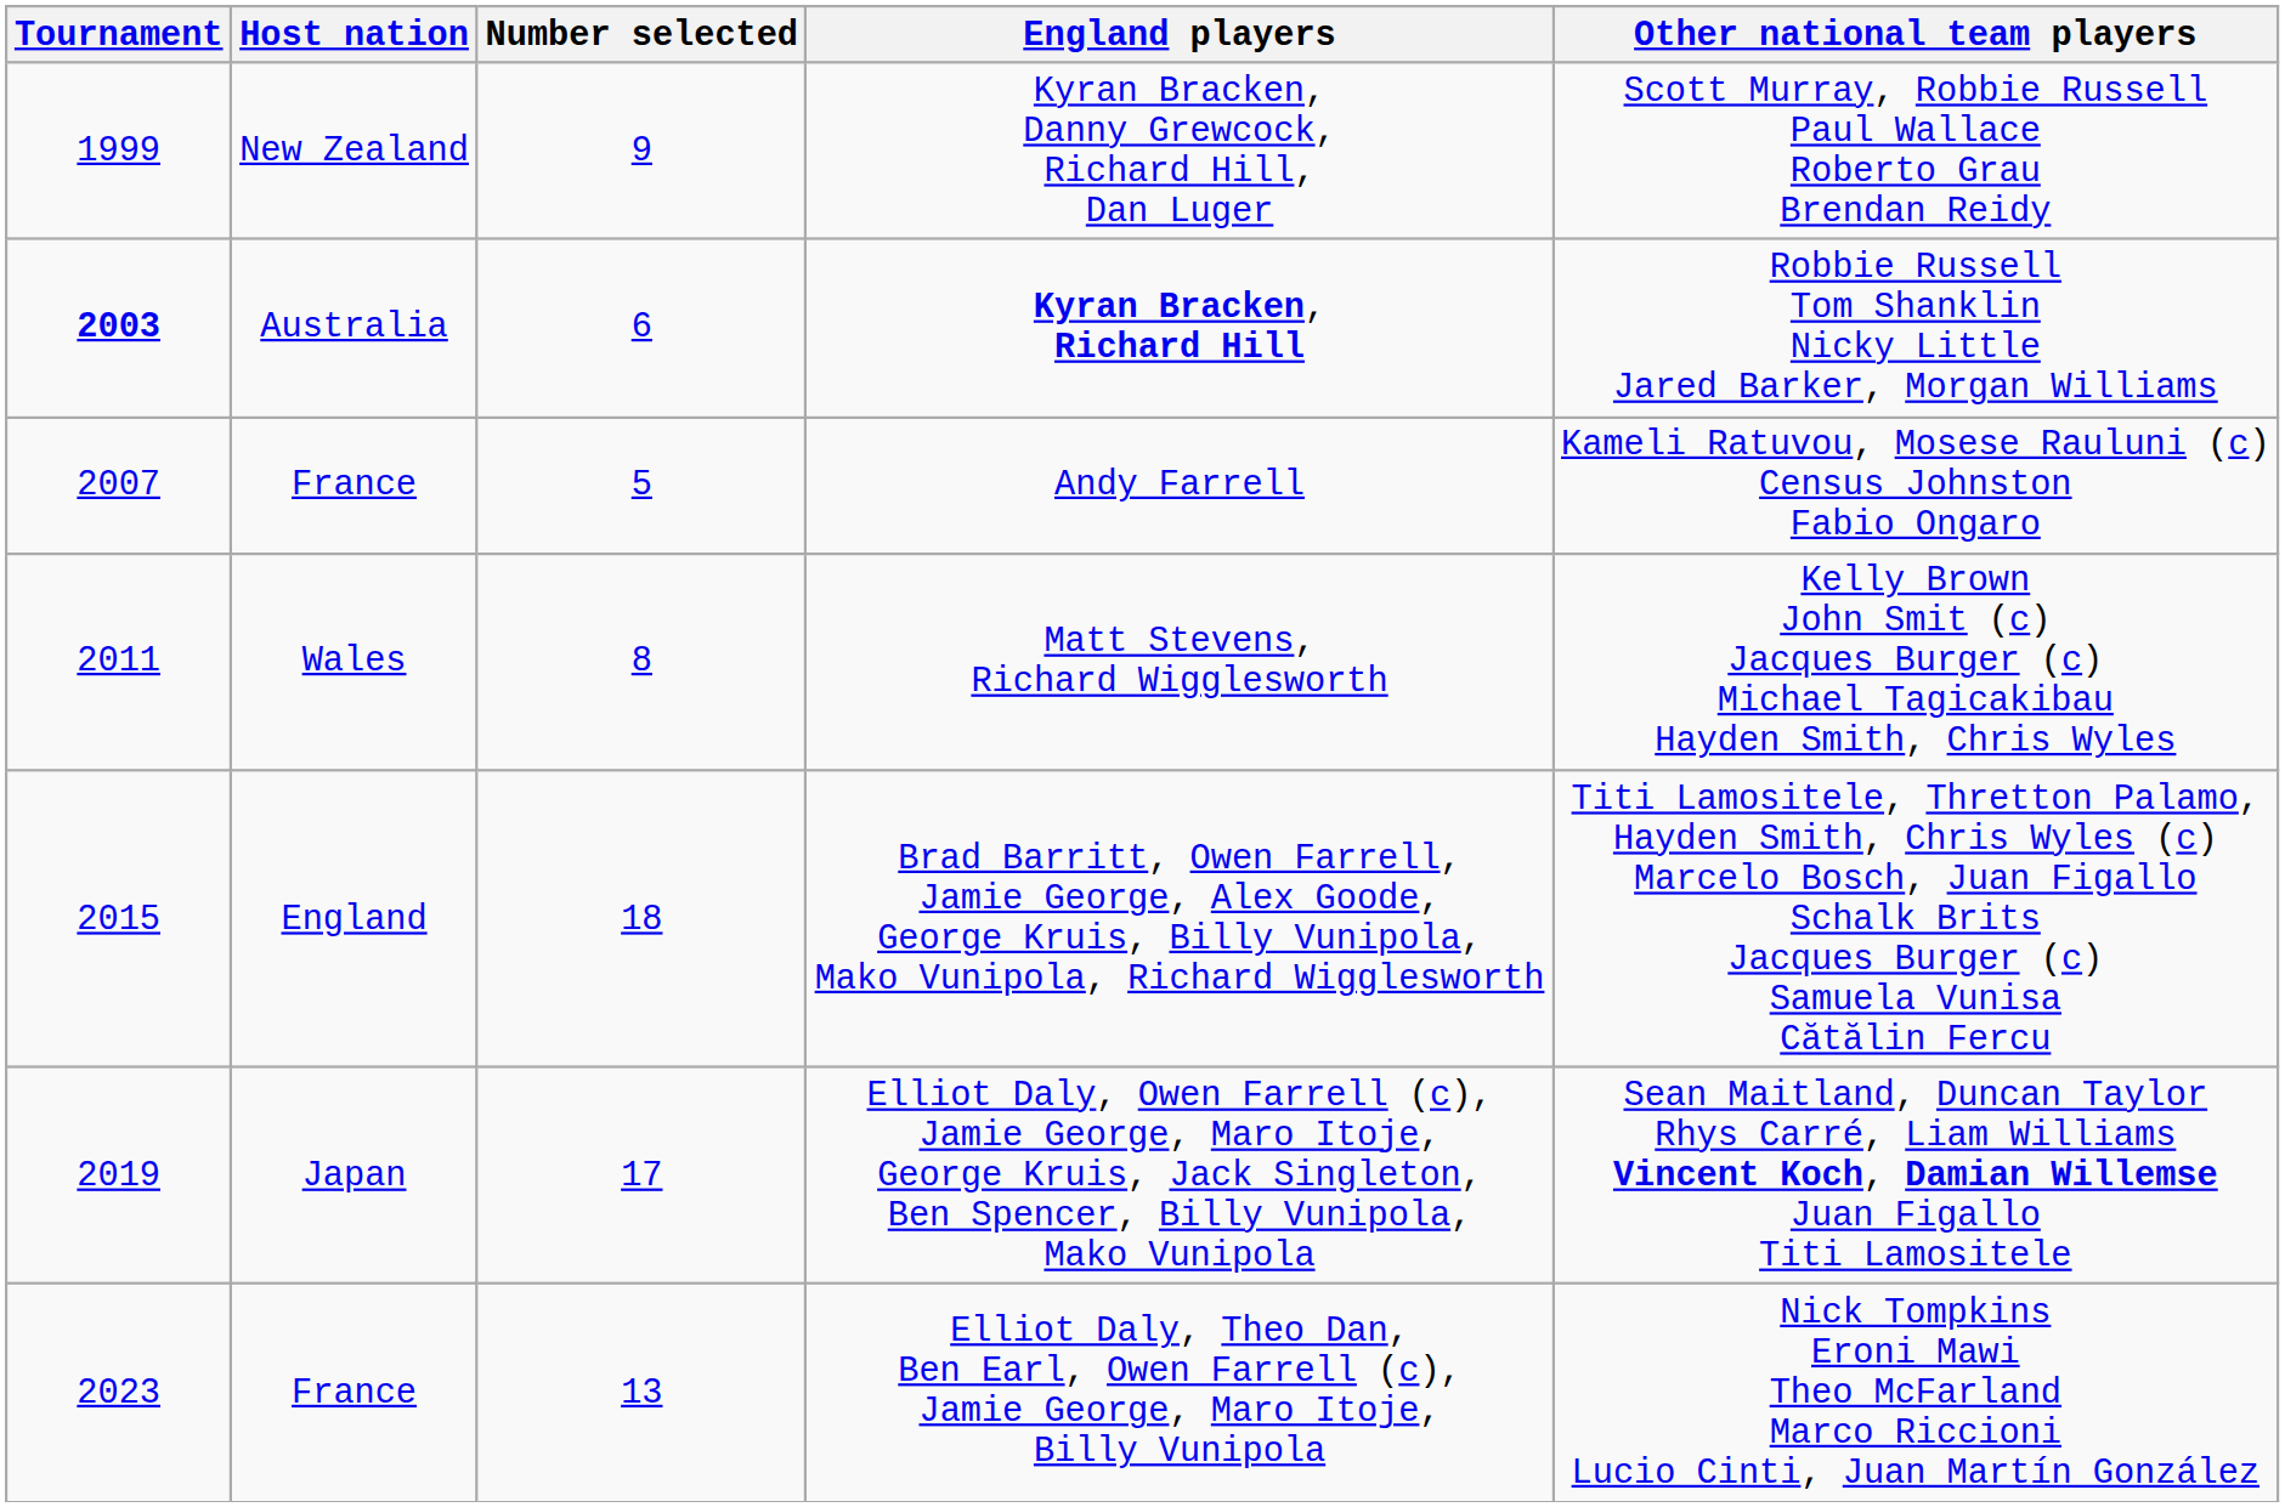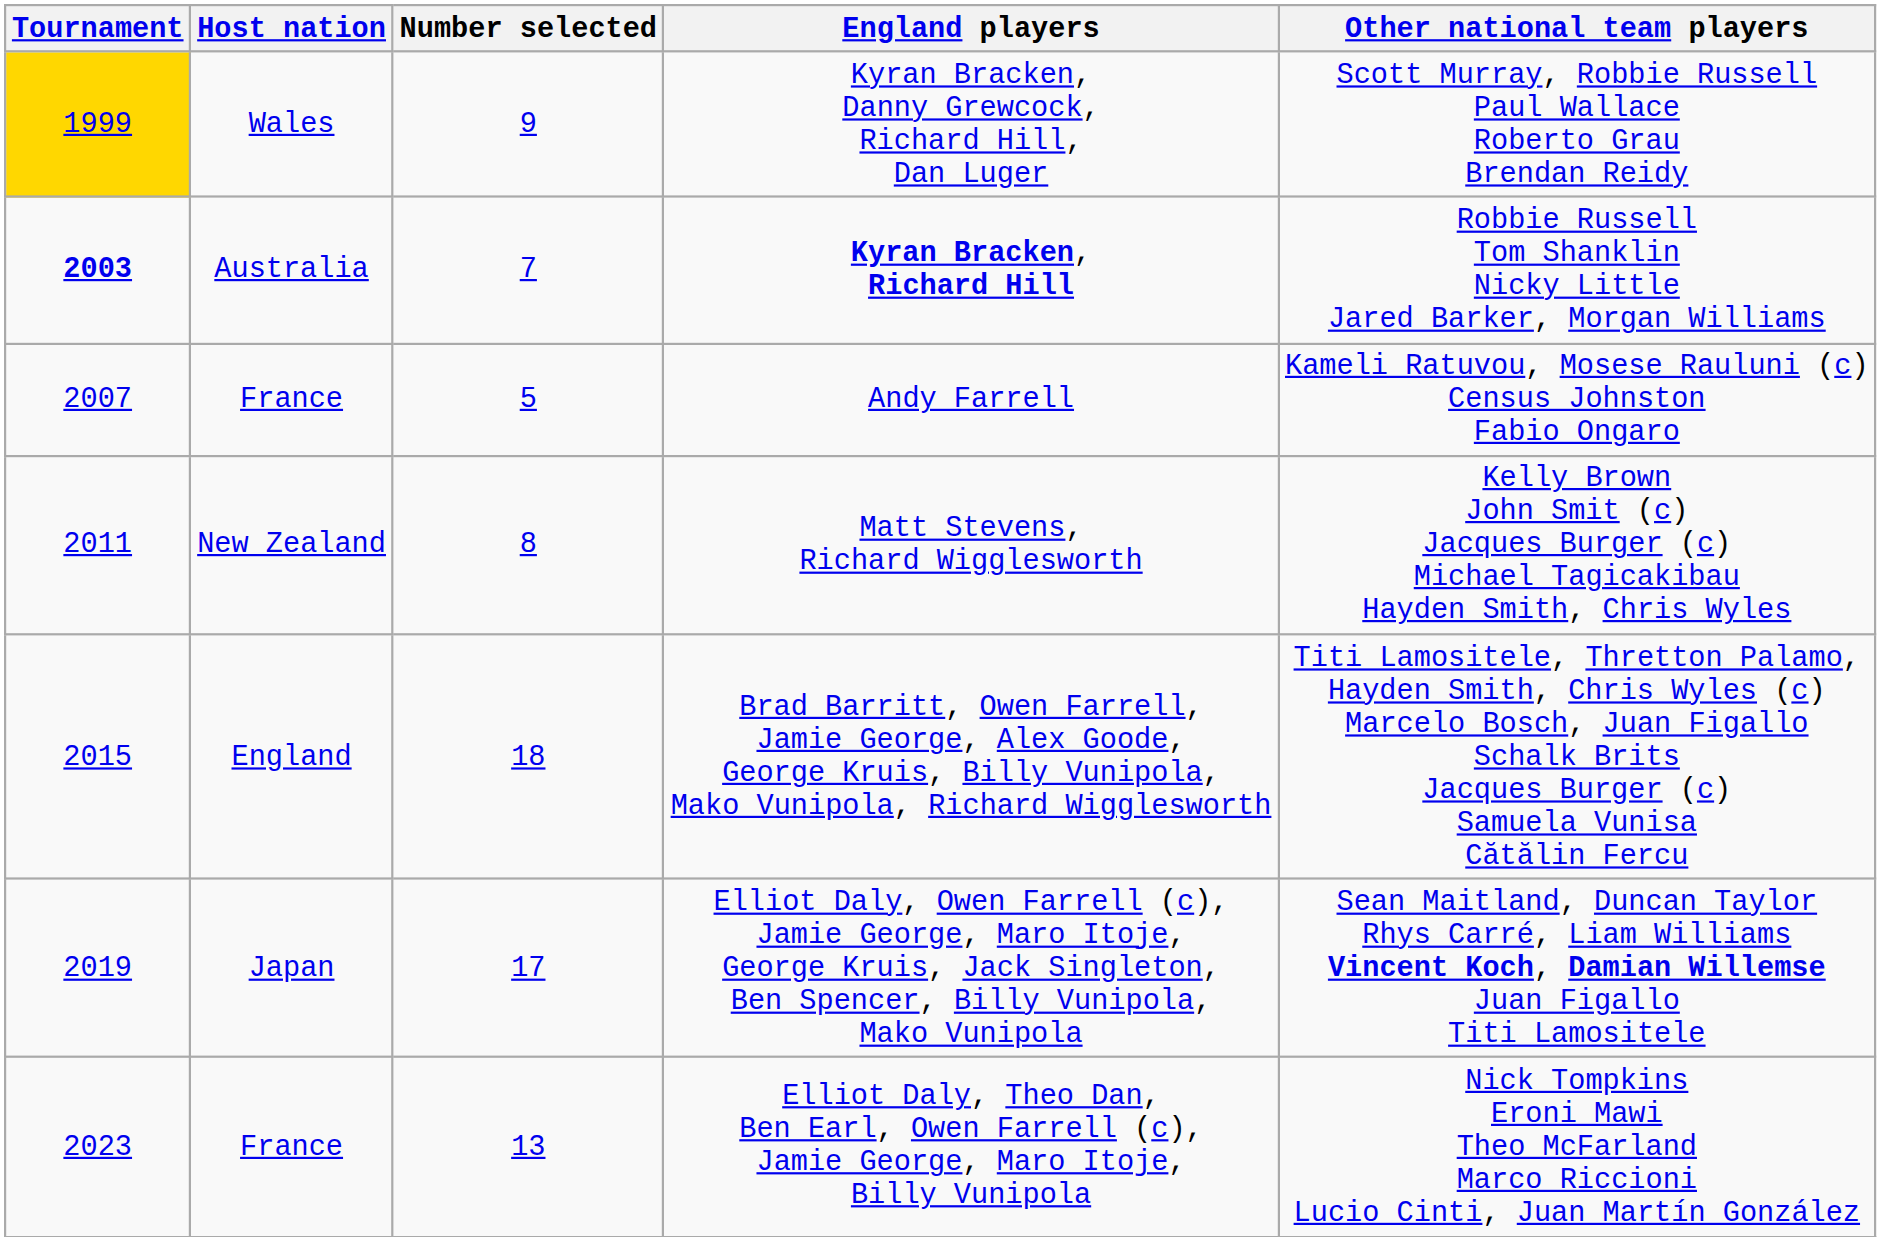Kyran Bracken, Danny Grewcock, Richard Hill, Dan Luger | Tournament: no background -> gold background
Kyran Bracken, Danny Grewcock, Richard Hill, Dan Luger | Host nation: New Zealand -> Wales
Kyran Bracken, Richard Hill | Number selected: 6 -> 7
Matt Stevens, Richard Wigglesworth | Host nation: Wales -> New Zealand
